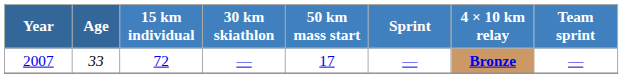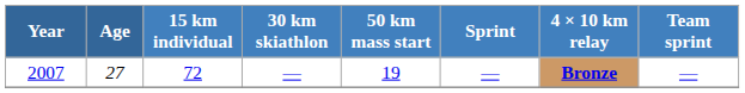2007 | Age: 33 -> 27
2007 | 50 km mass start: 17 -> 19
